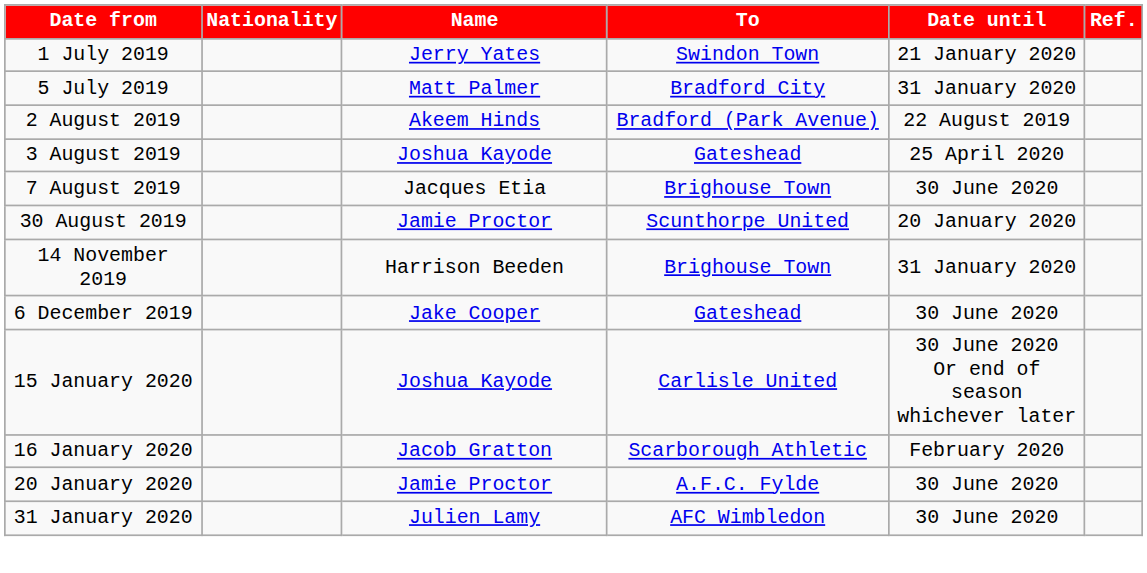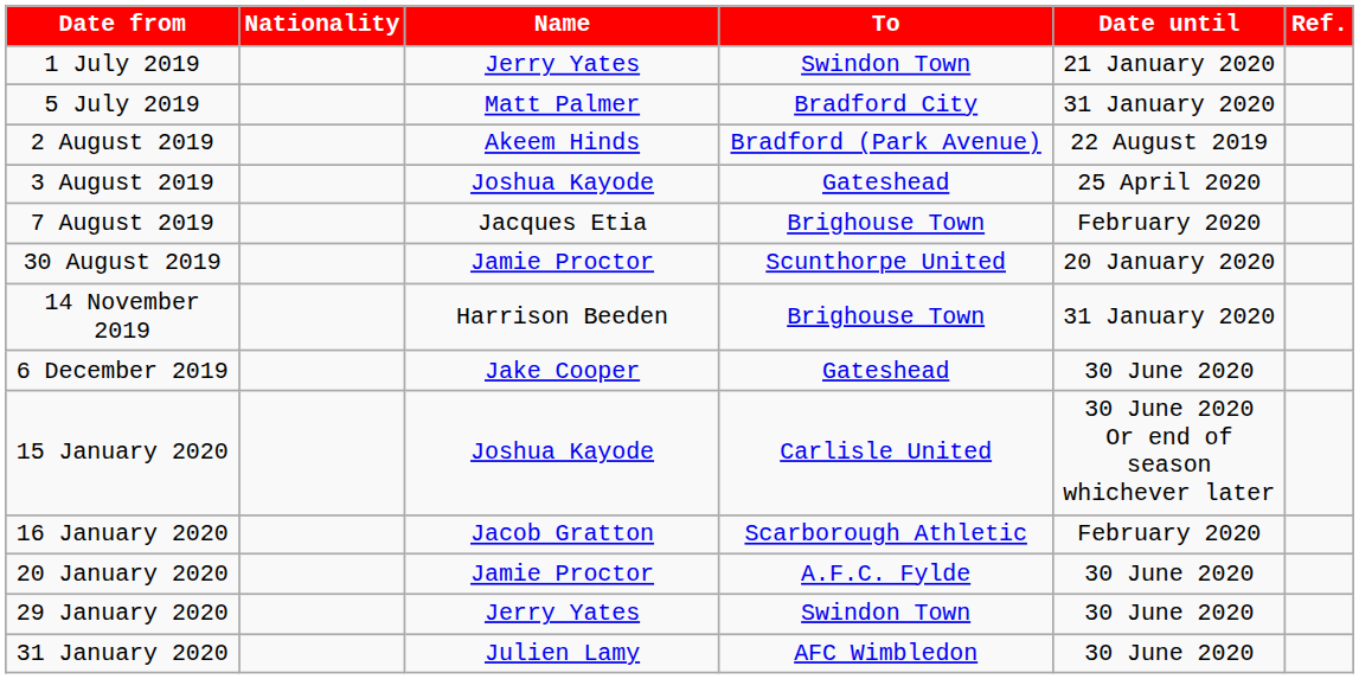7 August 2019 | Date until: 30 June 2020 -> February 2020
+ row: 29 January 2020 | Jerry Yates | Swindon Town | 30 June 2020
